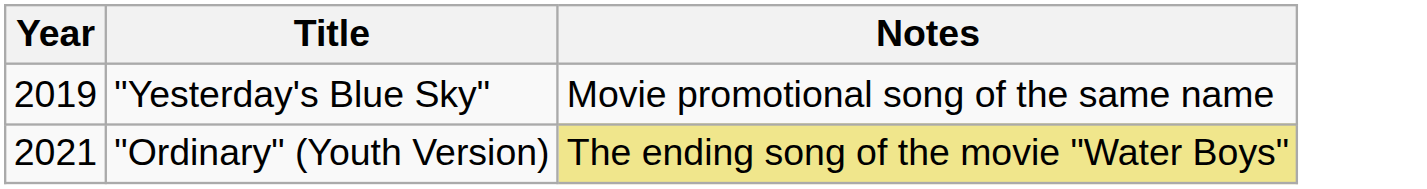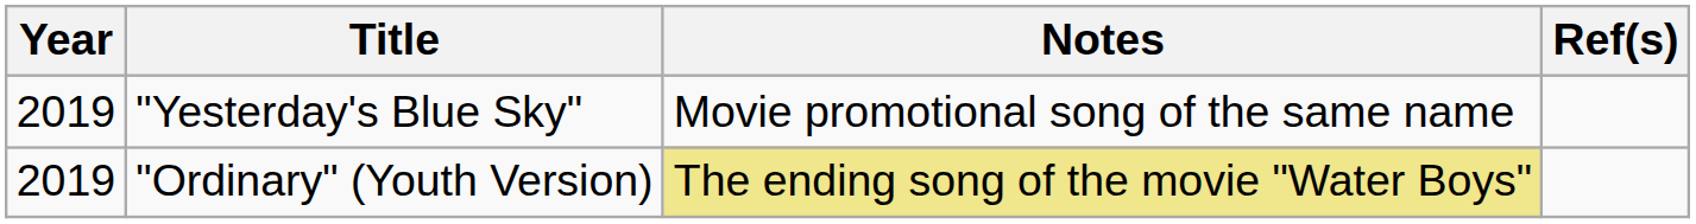+ column: Ref(s)
"Ordinary" (Youth Version) | Year: 2021 -> 2019
